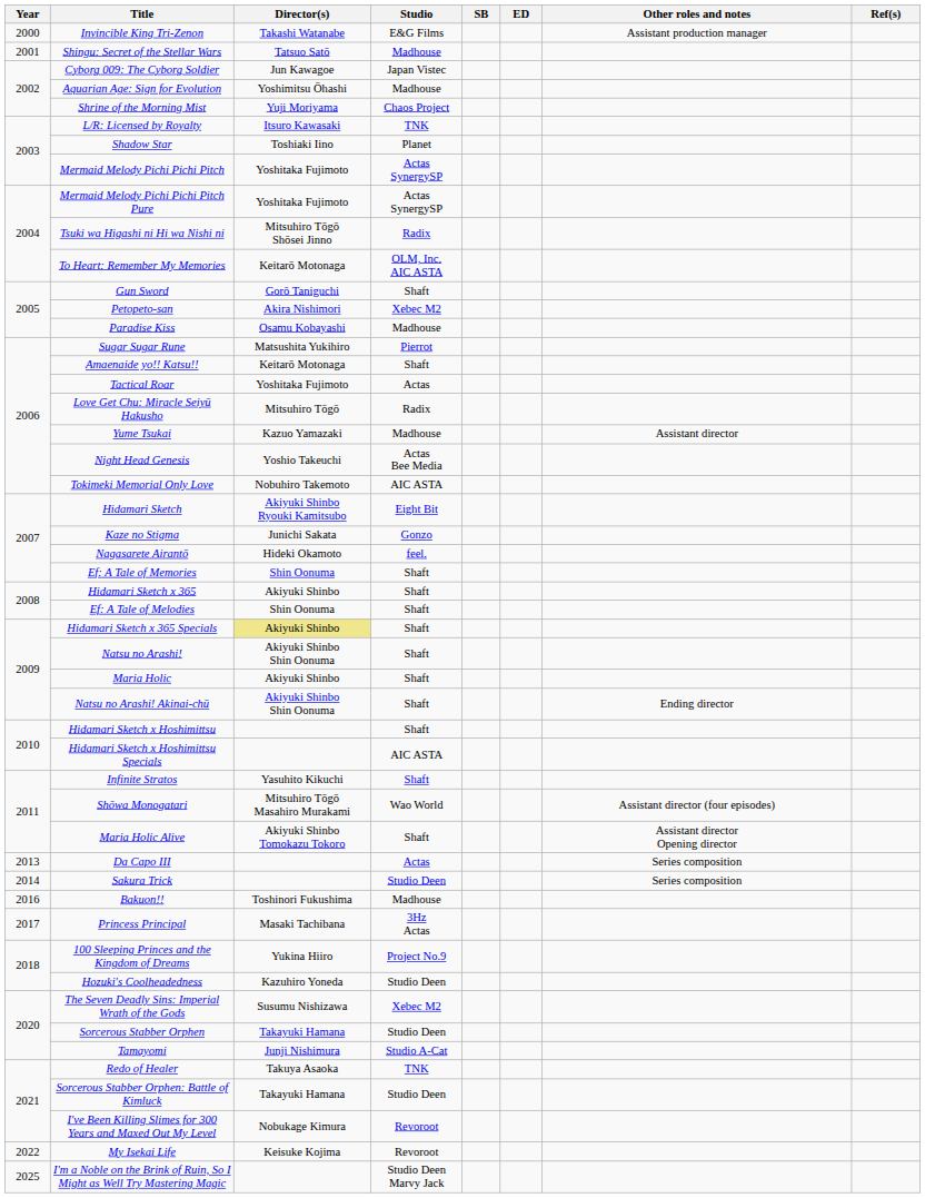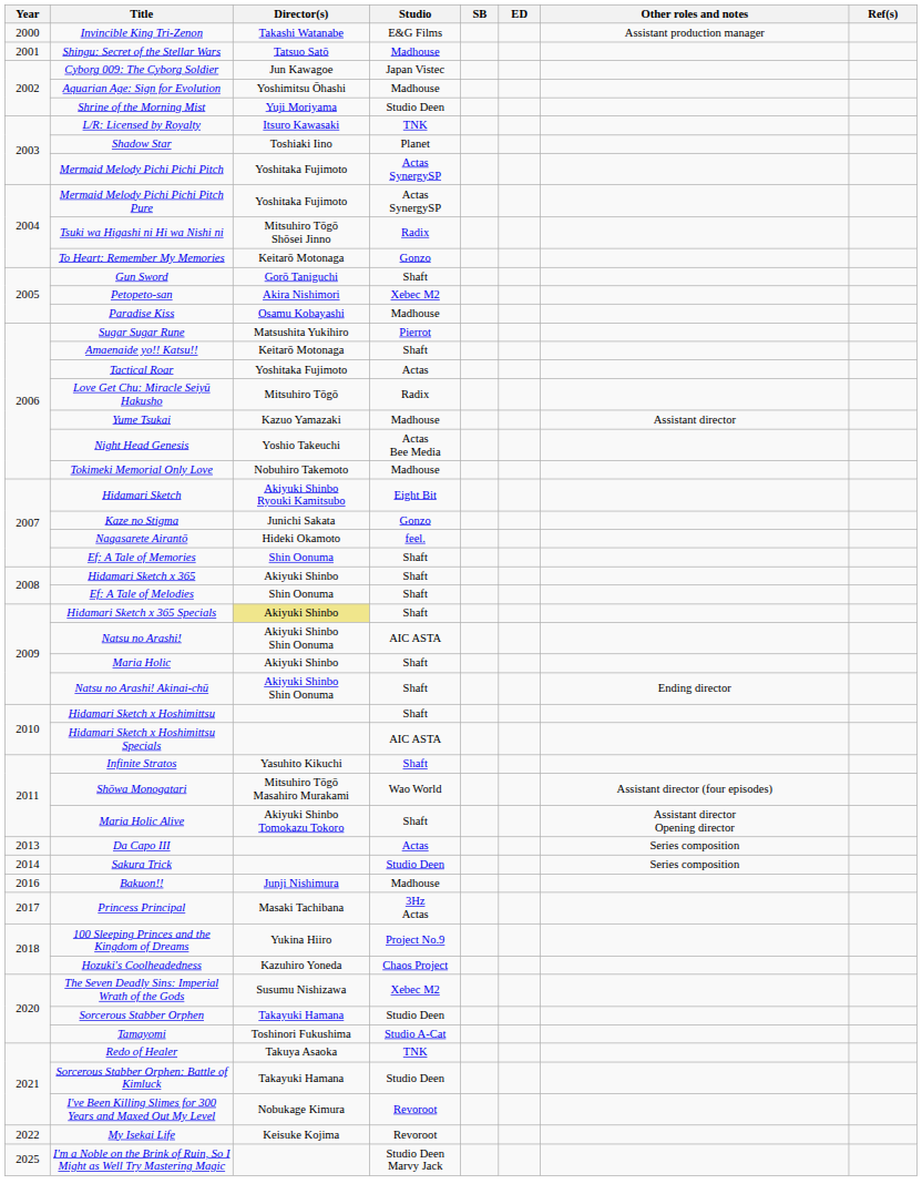Shrine of the Morning Mist | Studio: Chaos Project -> Studio Deen
To Heart: Remember My Memories | Studio: OLM, Inc. AIC ASTA -> Gonzo
Tokimeki Memorial Only Love | Studio: AIC ASTA -> Madhouse
Natsu no Arashi! | Studio: Shaft -> AIC ASTA
Bakuon!! | Director(s): Toshinori Fukushima -> Junji Nishimura
Hozuki's Coolheadedness | Studio: Studio Deen -> Chaos Project
Tamayomi | Director(s): Junji Nishimura -> Toshinori Fukushima
